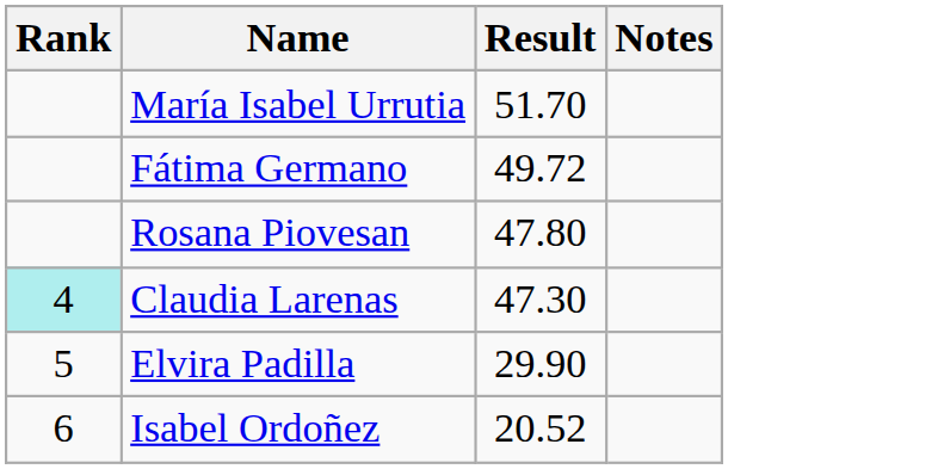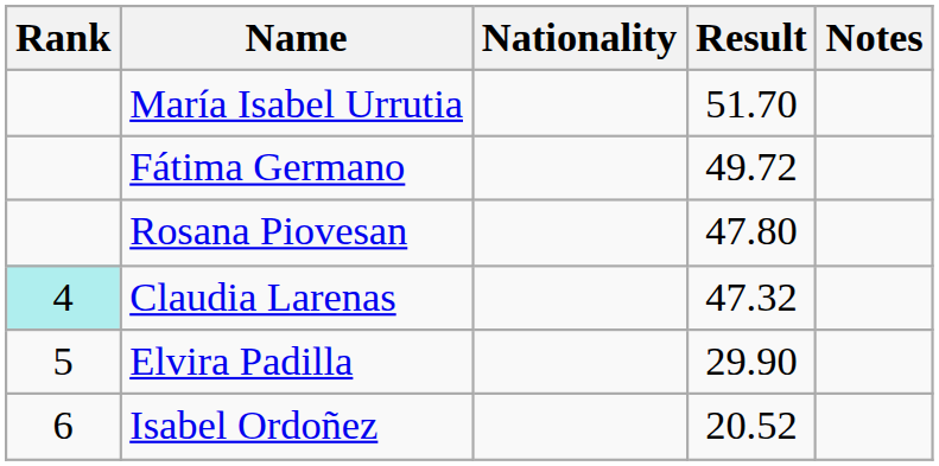+ column: Nationality
Claudia Larenas | Result: 47.30 -> 47.32
